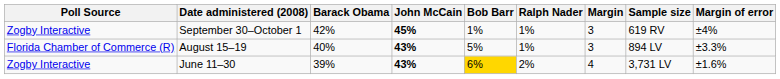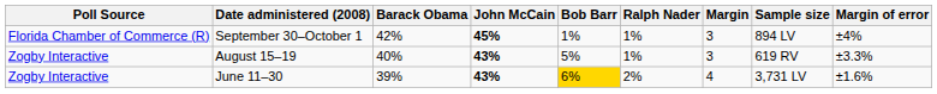September 30–October 1 | Poll Source: Zogby Interactive -> Florida Chamber of Commerce (R)
September 30–October 1 | Sample size: 619 RV -> 894 LV
August 15–19 | Poll Source: Florida Chamber of Commerce (R) -> Zogby Interactive
August 15–19 | Sample size: 894 LV -> 619 RV
